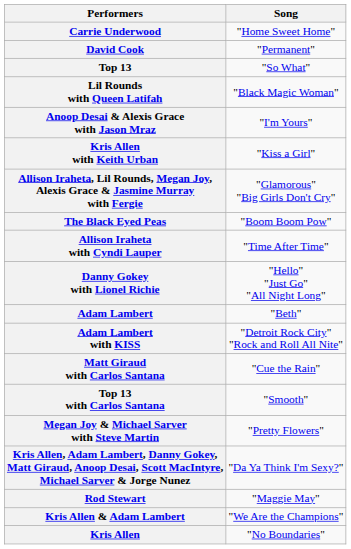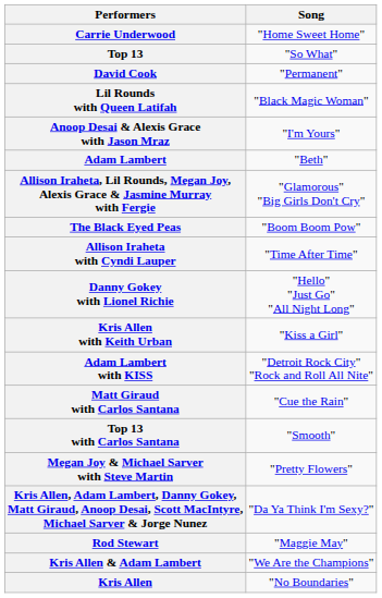rows swapped: Top 13 <-> David Cook
rows swapped: Kris Allen with Keith Urban <-> Adam Lambert
